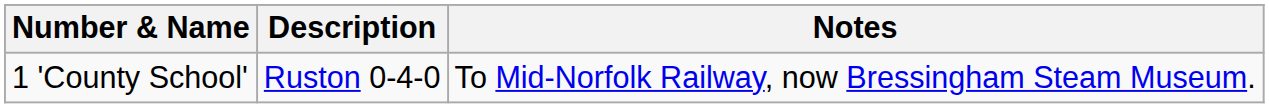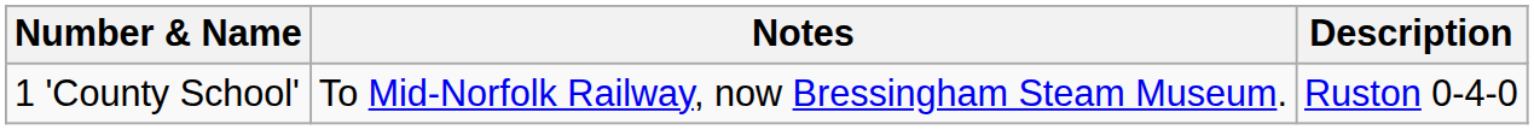columns swapped: Description <-> Notes
